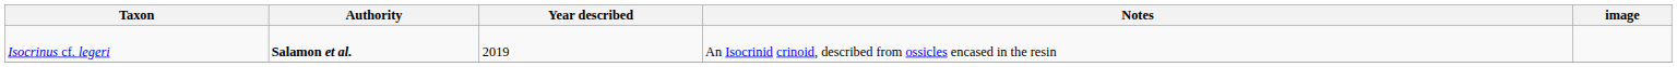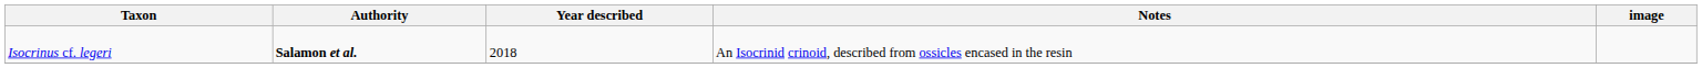Isocrinus cf. legeri | Year described: 2019 -> 2018
